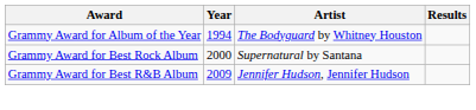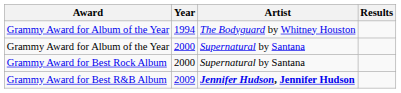+ row: Grammy Award for Album of the Year | 2000 | Supernatural by Santana
Grammy Award for Best R&B Album | Artist: normal -> bold
